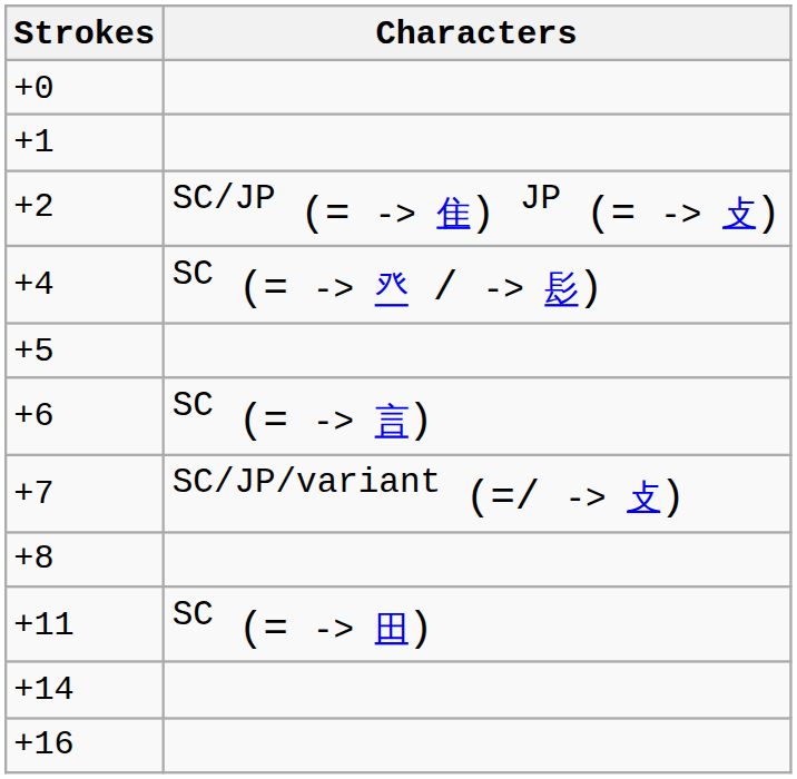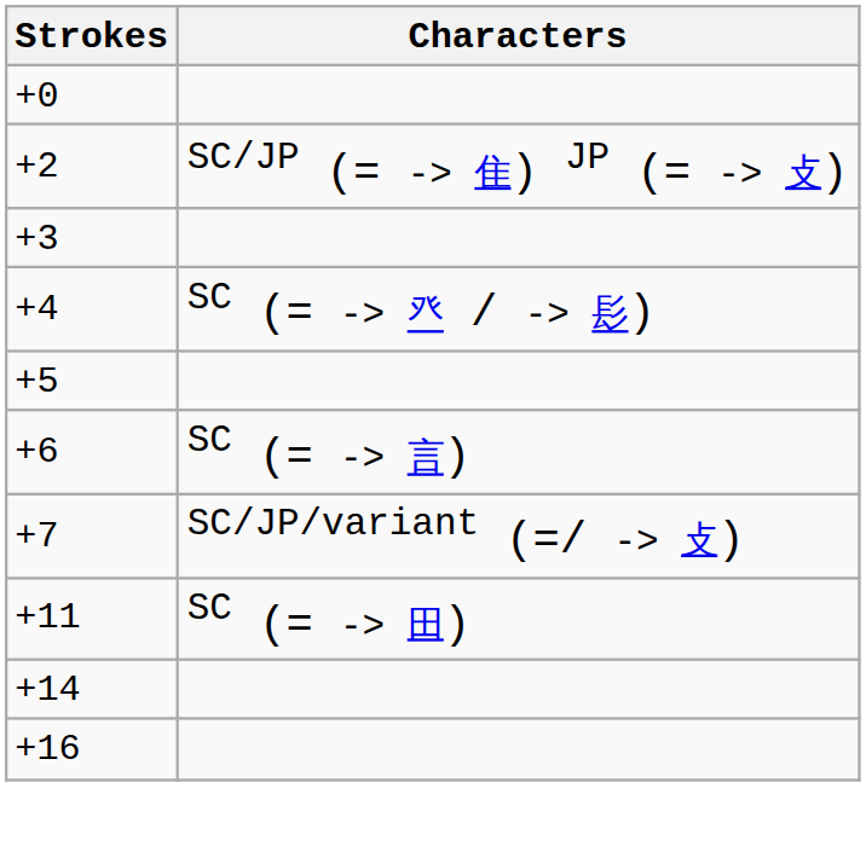- row: +1
+ row: +3
- row: +8
